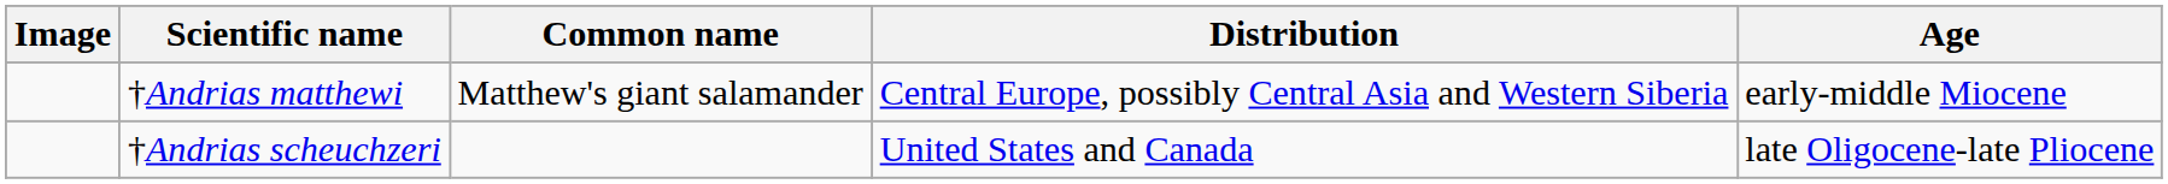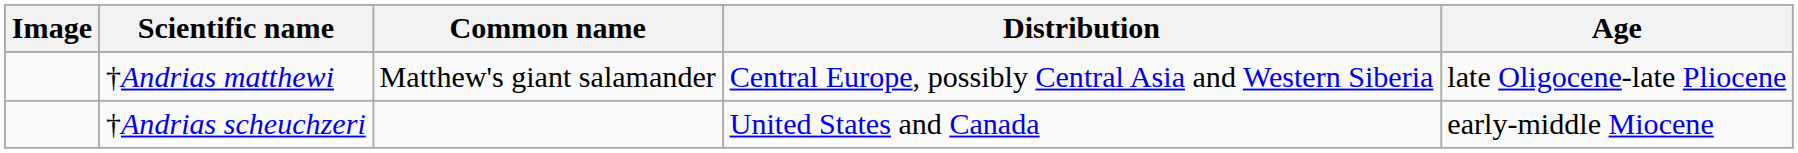†Andrias matthewi | Age: early-middle Miocene -> late Oligocene-late Pliocene
†Andrias scheuchzeri | Age: late Oligocene-late Pliocene -> early-middle Miocene
